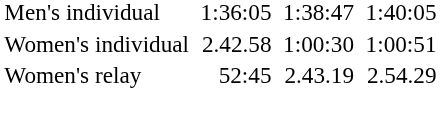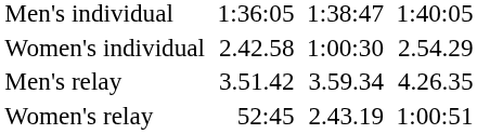Women's individual | column 7: 1:00:51 -> 2.54.29
+ row: Men's relay | 3.51.42 | 3.59.34 | 4.26.35
Women's relay | column 7: 2.54.29 -> 1:00:51
